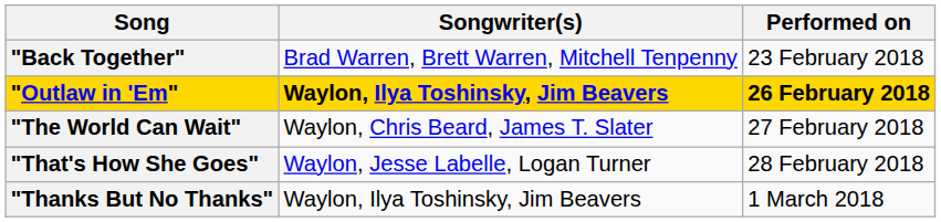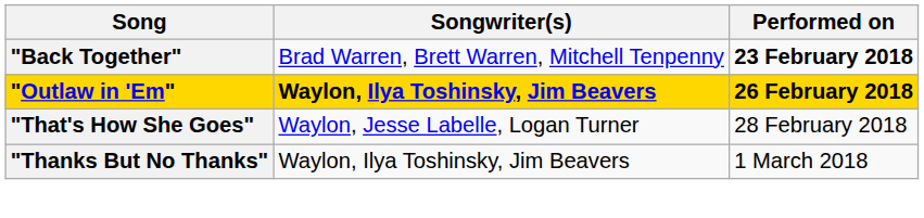"Back Together" | Performed on: normal -> bold
- row: "The World Can Wait" | Waylon, Chris Beard, James T. Slater | 27 February 2018
